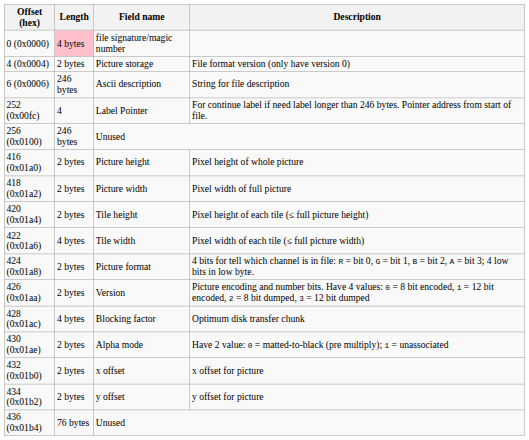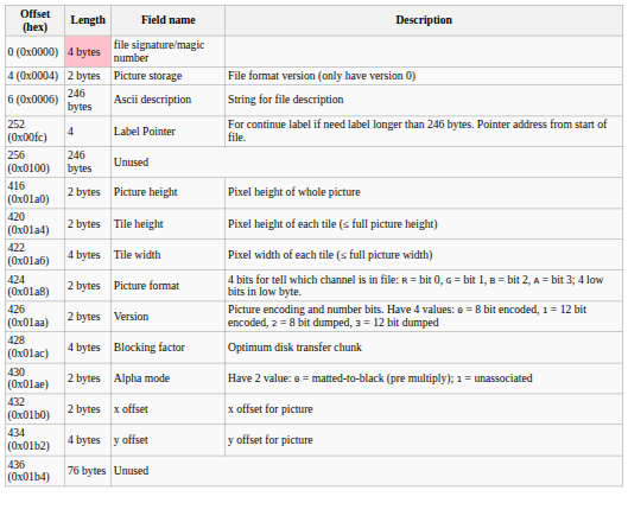- row: 418 (0x01a2) | 2 bytes | Picture width | Pixel width of full picture
434 (0x01b2) | Length: 2 bytes -> 4 bytes
